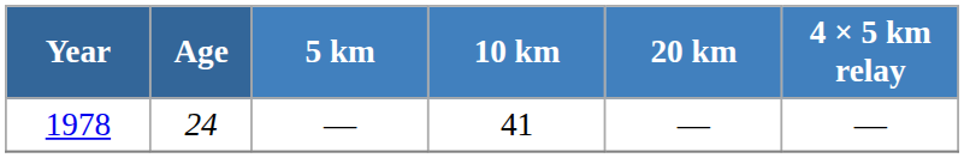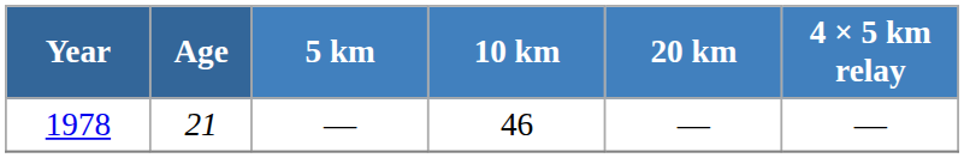1978 | Age: 24 -> 21
1978 | 10 km: 41 -> 46
